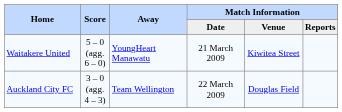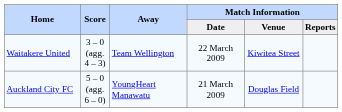Waitakere United | Score: 5 – 0 (agg. 6 – 0) -> 3 – 0 (agg. 4 – 3)
Waitakere United | Away: YoungHeart Manawatu -> Team Wellington
Waitakere United | Match Information / Date: 21 March 2009 -> 22 March 2009
Auckland City FC | Score: 3 – 0 (agg. 4 – 3) -> 5 – 0 (agg. 6 – 0)
Auckland City FC | Away: Team Wellington -> YoungHeart Manawatu
Auckland City FC | Match Information / Date: 22 March 2009 -> 21 March 2009
